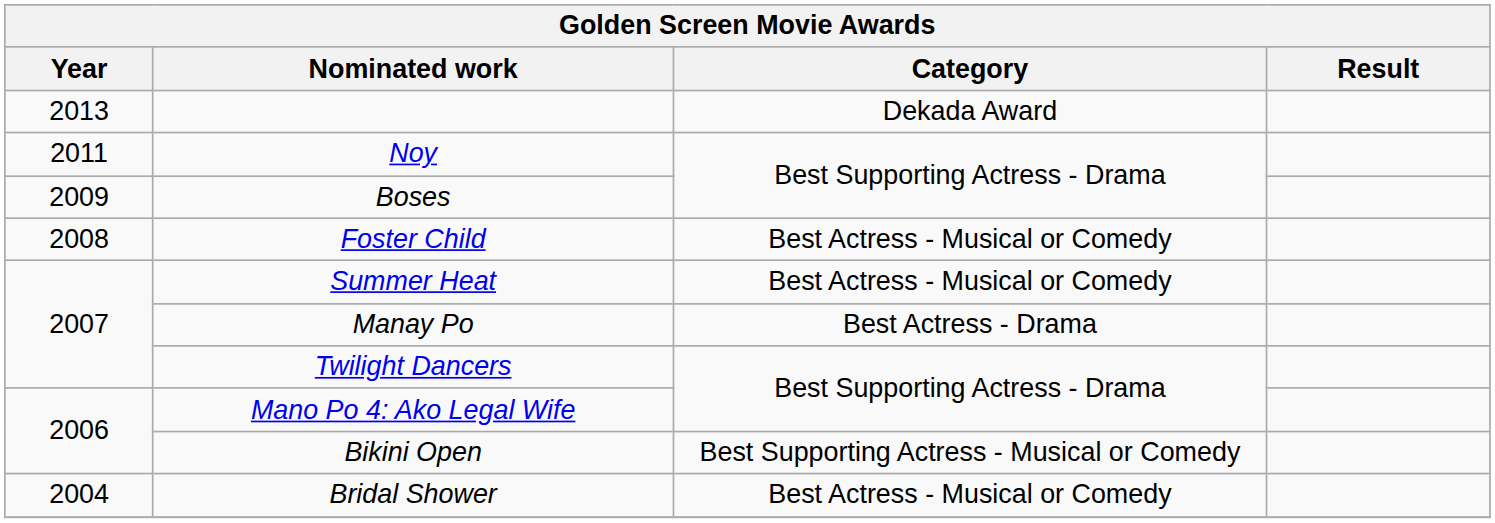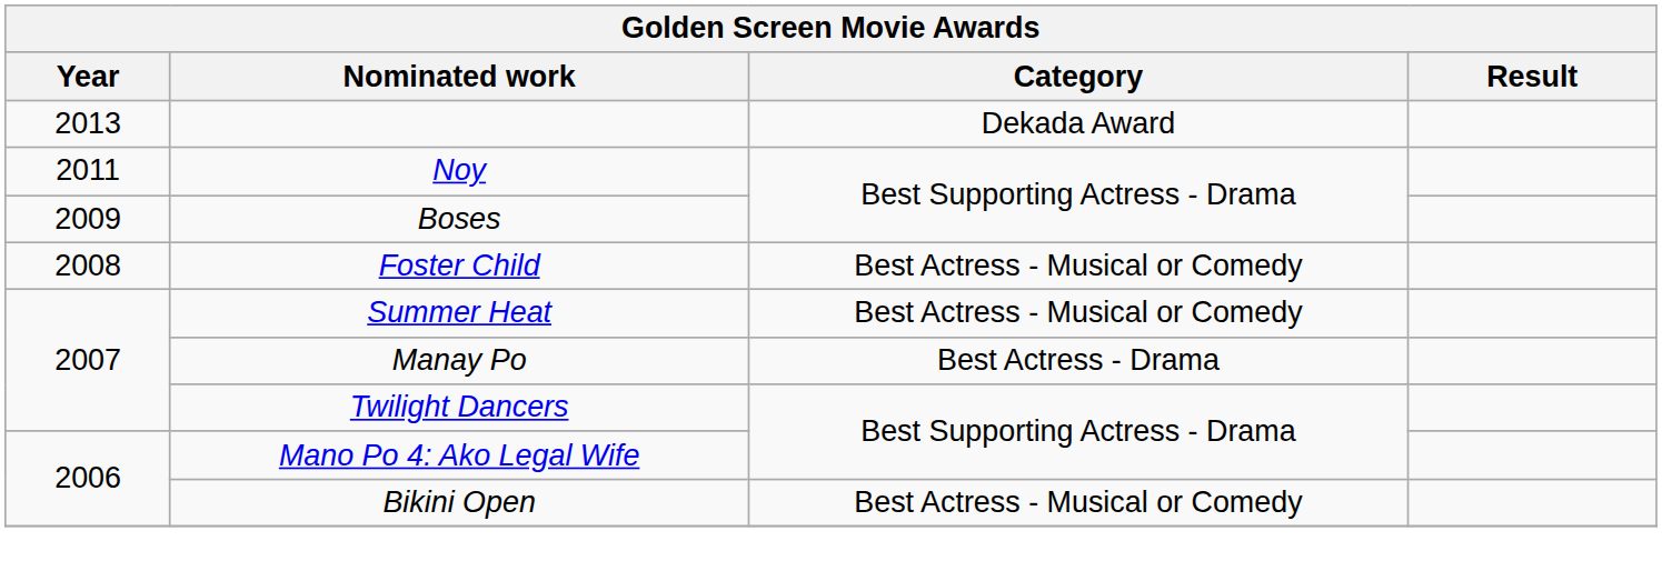Bikini Open | Category: Best Supporting Actress - Musical or Comedy -> Best Actress - Musical or Comedy
- row: 2004 | Bridal Shower | Best Actress - Musical or Comedy
